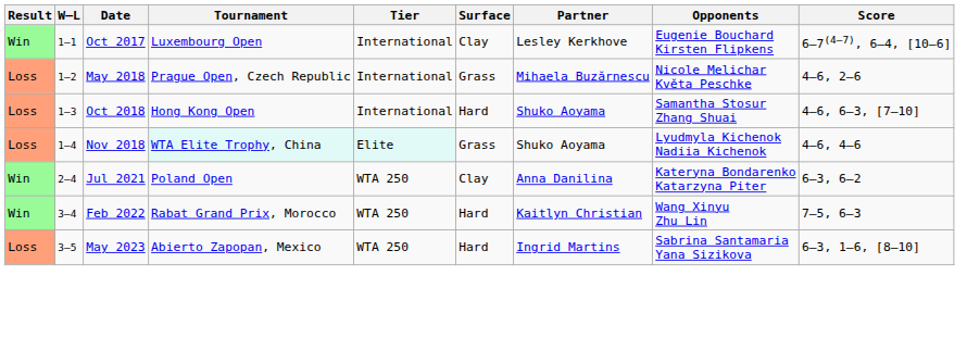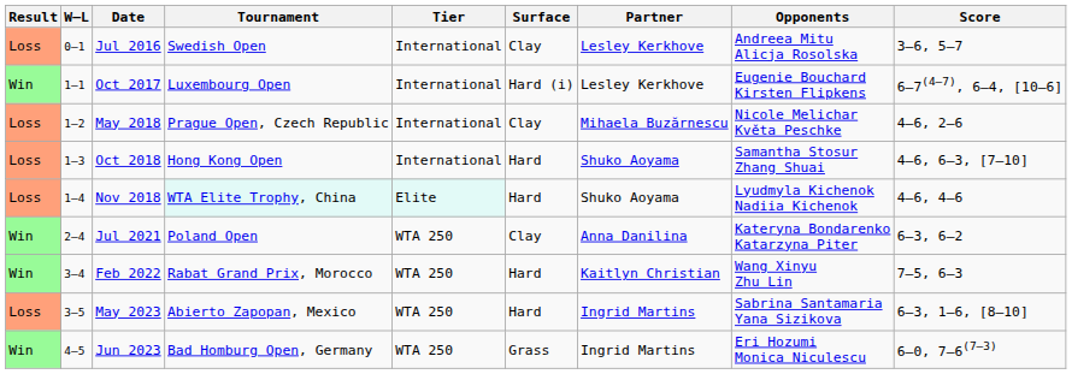+ row: Loss | 0–1 | Jul 2016 | Swedish Open | International | Clay | Lesley Kerkhove | Andreea Mitu Alicja Rosolska | 3–6, 5–7
Oct 2017 | Surface: Clay -> Hard (i)
May 2018 | Surface: Grass -> Clay
Nov 2018 | Surface: Grass -> Hard
+ row: Win | 4–5 | Jun 2023 | Bad Homburg Open, Germany | WTA 250 | Grass | Ingrid Martins | Eri Hozumi Monica Niculescu | 6–0, 7–6(7–3)
